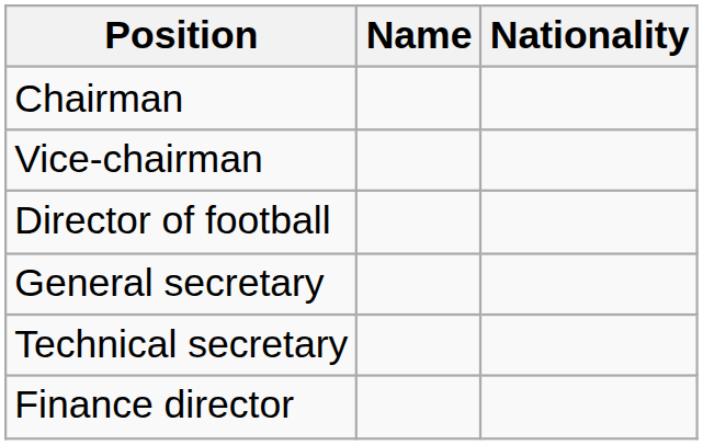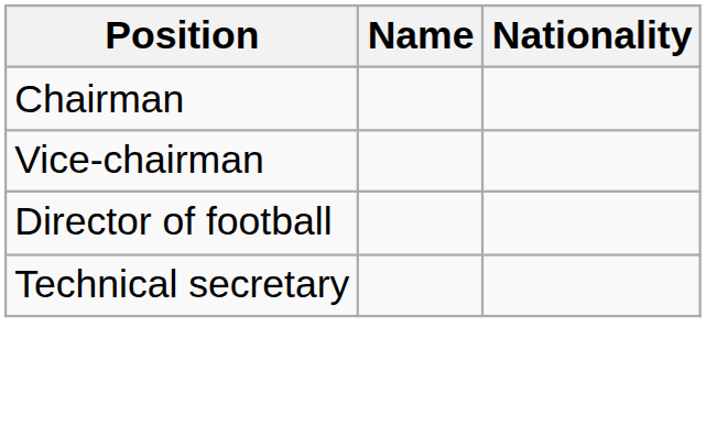- row: General secretary
- row: Finance director
